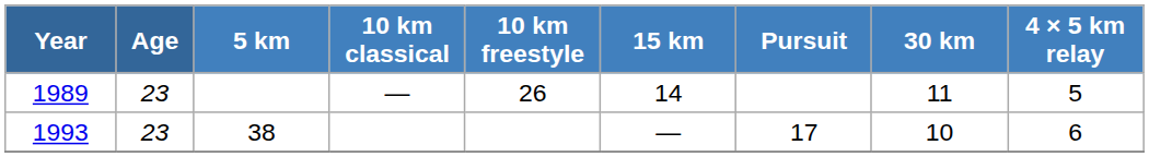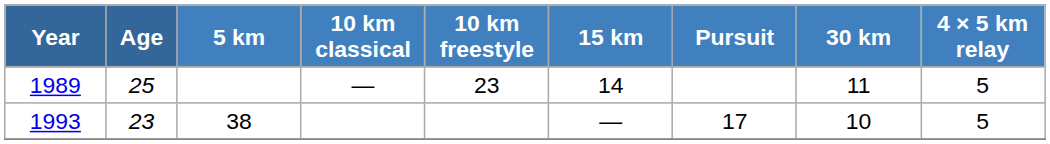1989 | Age: 23 -> 25
1989 | 10 km freestyle: 26 -> 23
1993 | 4 × 5 km relay: 6 -> 5
